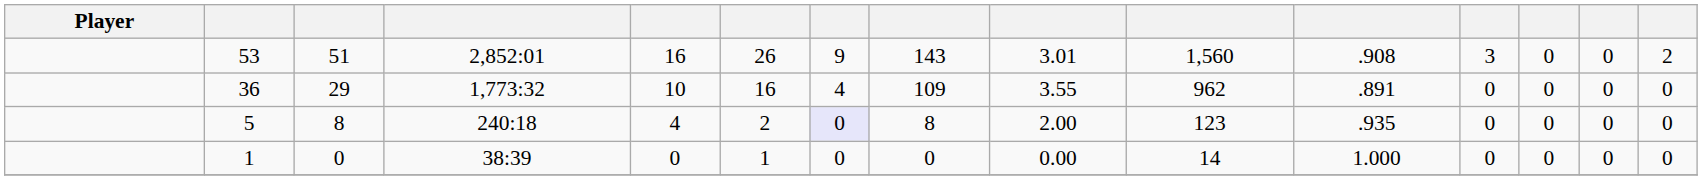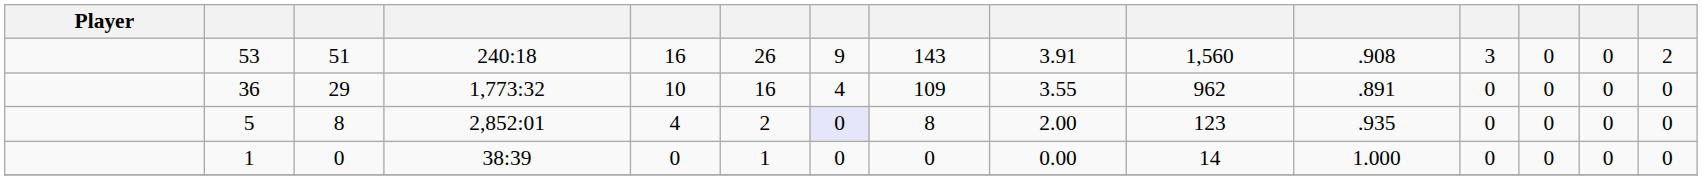53 | column 4: 2,852:01 -> 240:18
53 | column 9: 3.01 -> 3.91
5 | column 4: 240:18 -> 2,852:01
